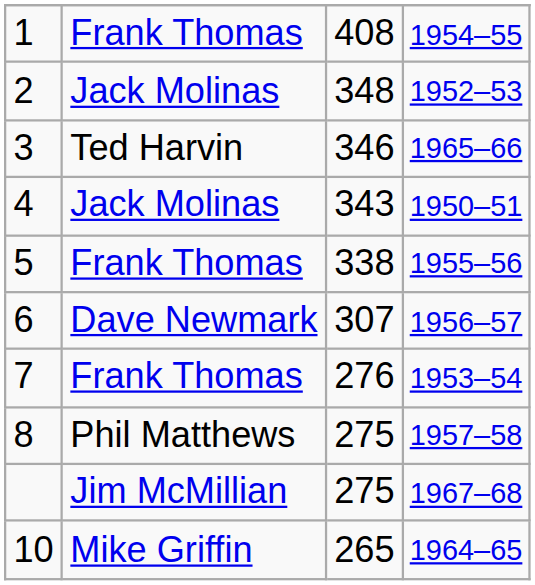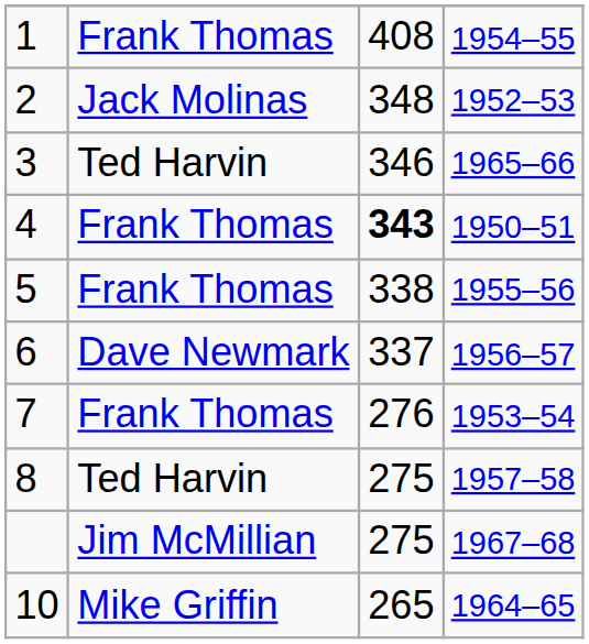4 | column 2: Jack Molinas -> Frank Thomas
4 | column 3: normal -> bold
6 | column 3: 307 -> 337
8 | column 2: Phil Matthews -> Ted Harvin
